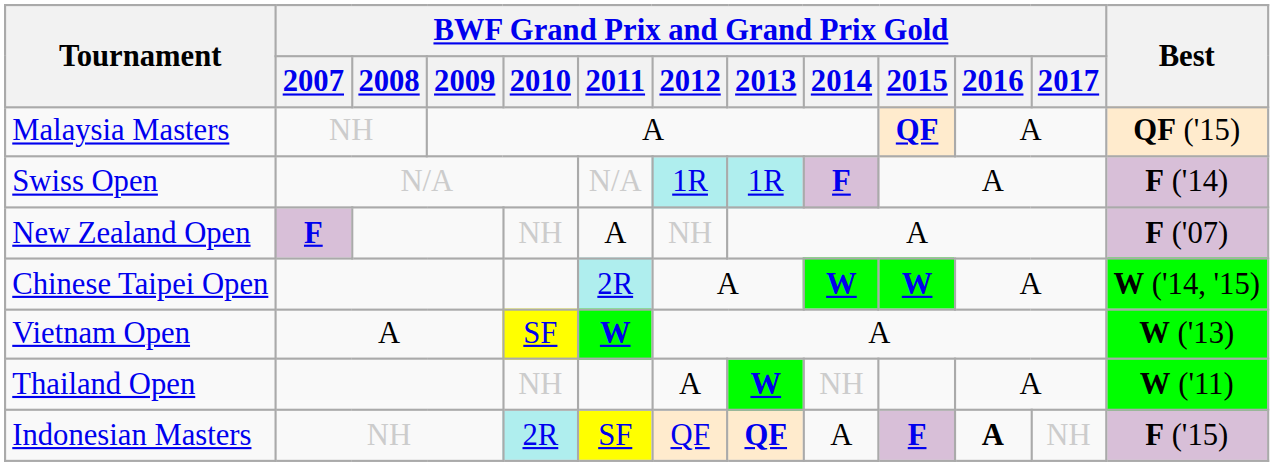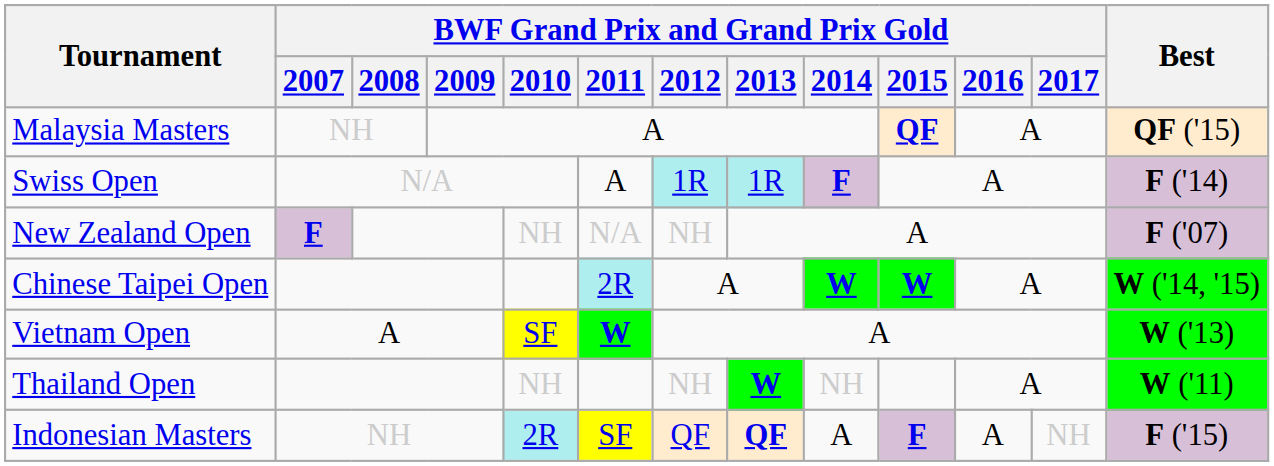Swiss Open | BWF Grand Prix and Grand Prix Gold / 2011: N/A -> A
New Zealand Open | BWF Grand Prix and Grand Prix Gold / 2011: A -> N/A
Thailand Open | BWF Grand Prix and Grand Prix Gold / 2012: A -> NH
Indonesian Masters | BWF Grand Prix and Grand Prix Gold / 2016: bold -> normal
